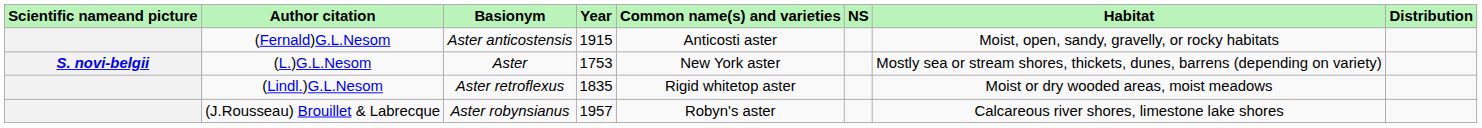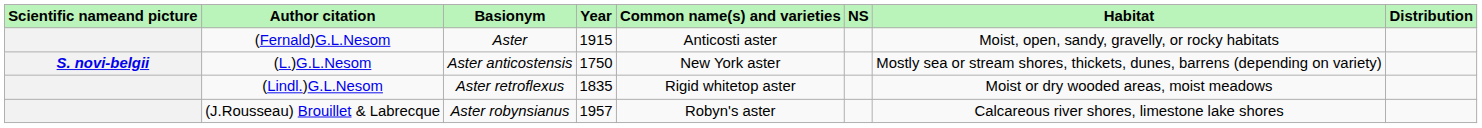(Fernald)G.L.Nesom | Basionym: Aster anticostensis -> Aster
(L.)G.L.Nesom | Basionym: Aster -> Aster anticostensis
(L.)G.L.Nesom | Year: 1753 -> 1750
